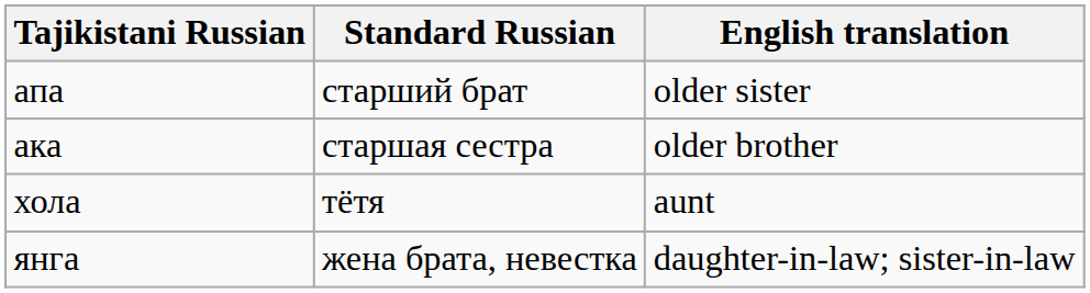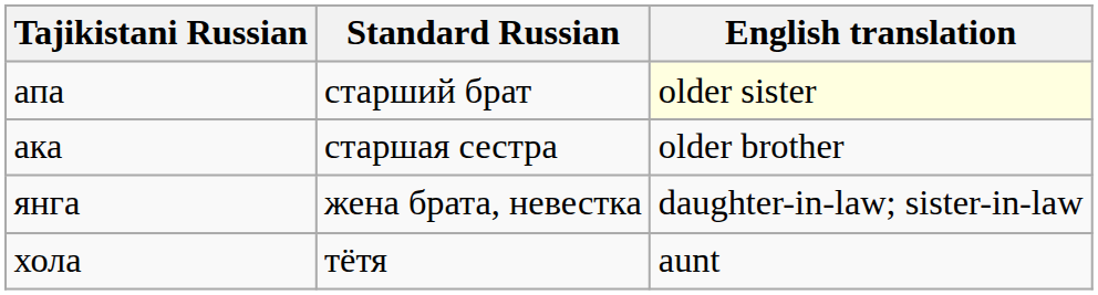апа | English translation: no background -> lightyellow background
rows swapped: хола <-> янга
